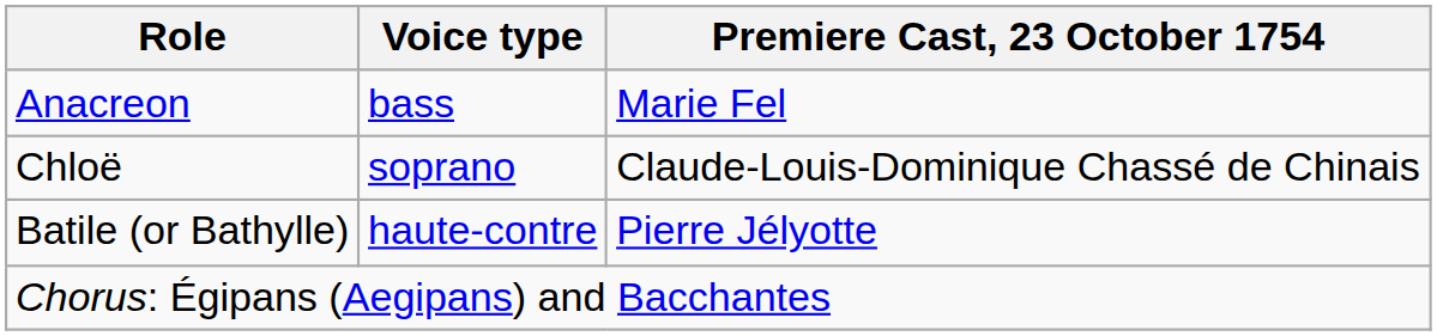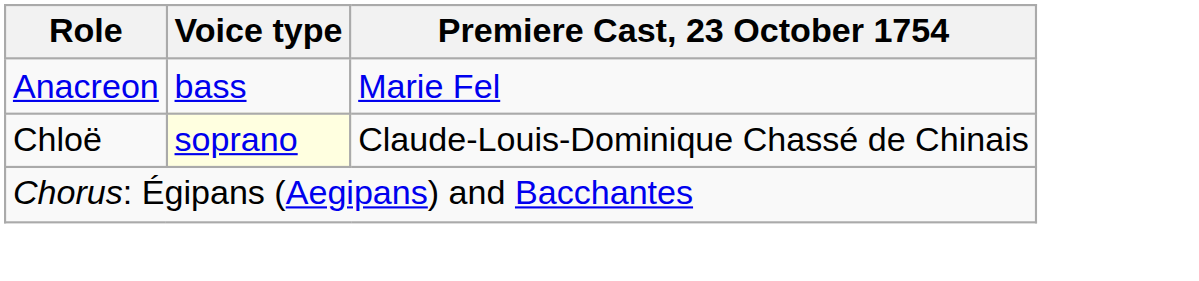Chloë | Voice type: no background -> lightyellow background
- row: Batile (or Bathylle) | haute-contre | Pierre Jélyotte
